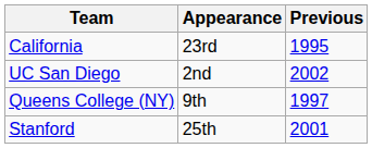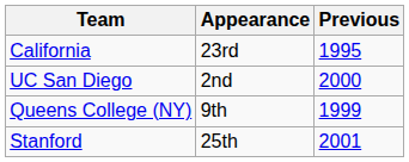UC San Diego | Previous: 2002 -> 2000
Queens College (NY) | Previous: 1997 -> 1999
